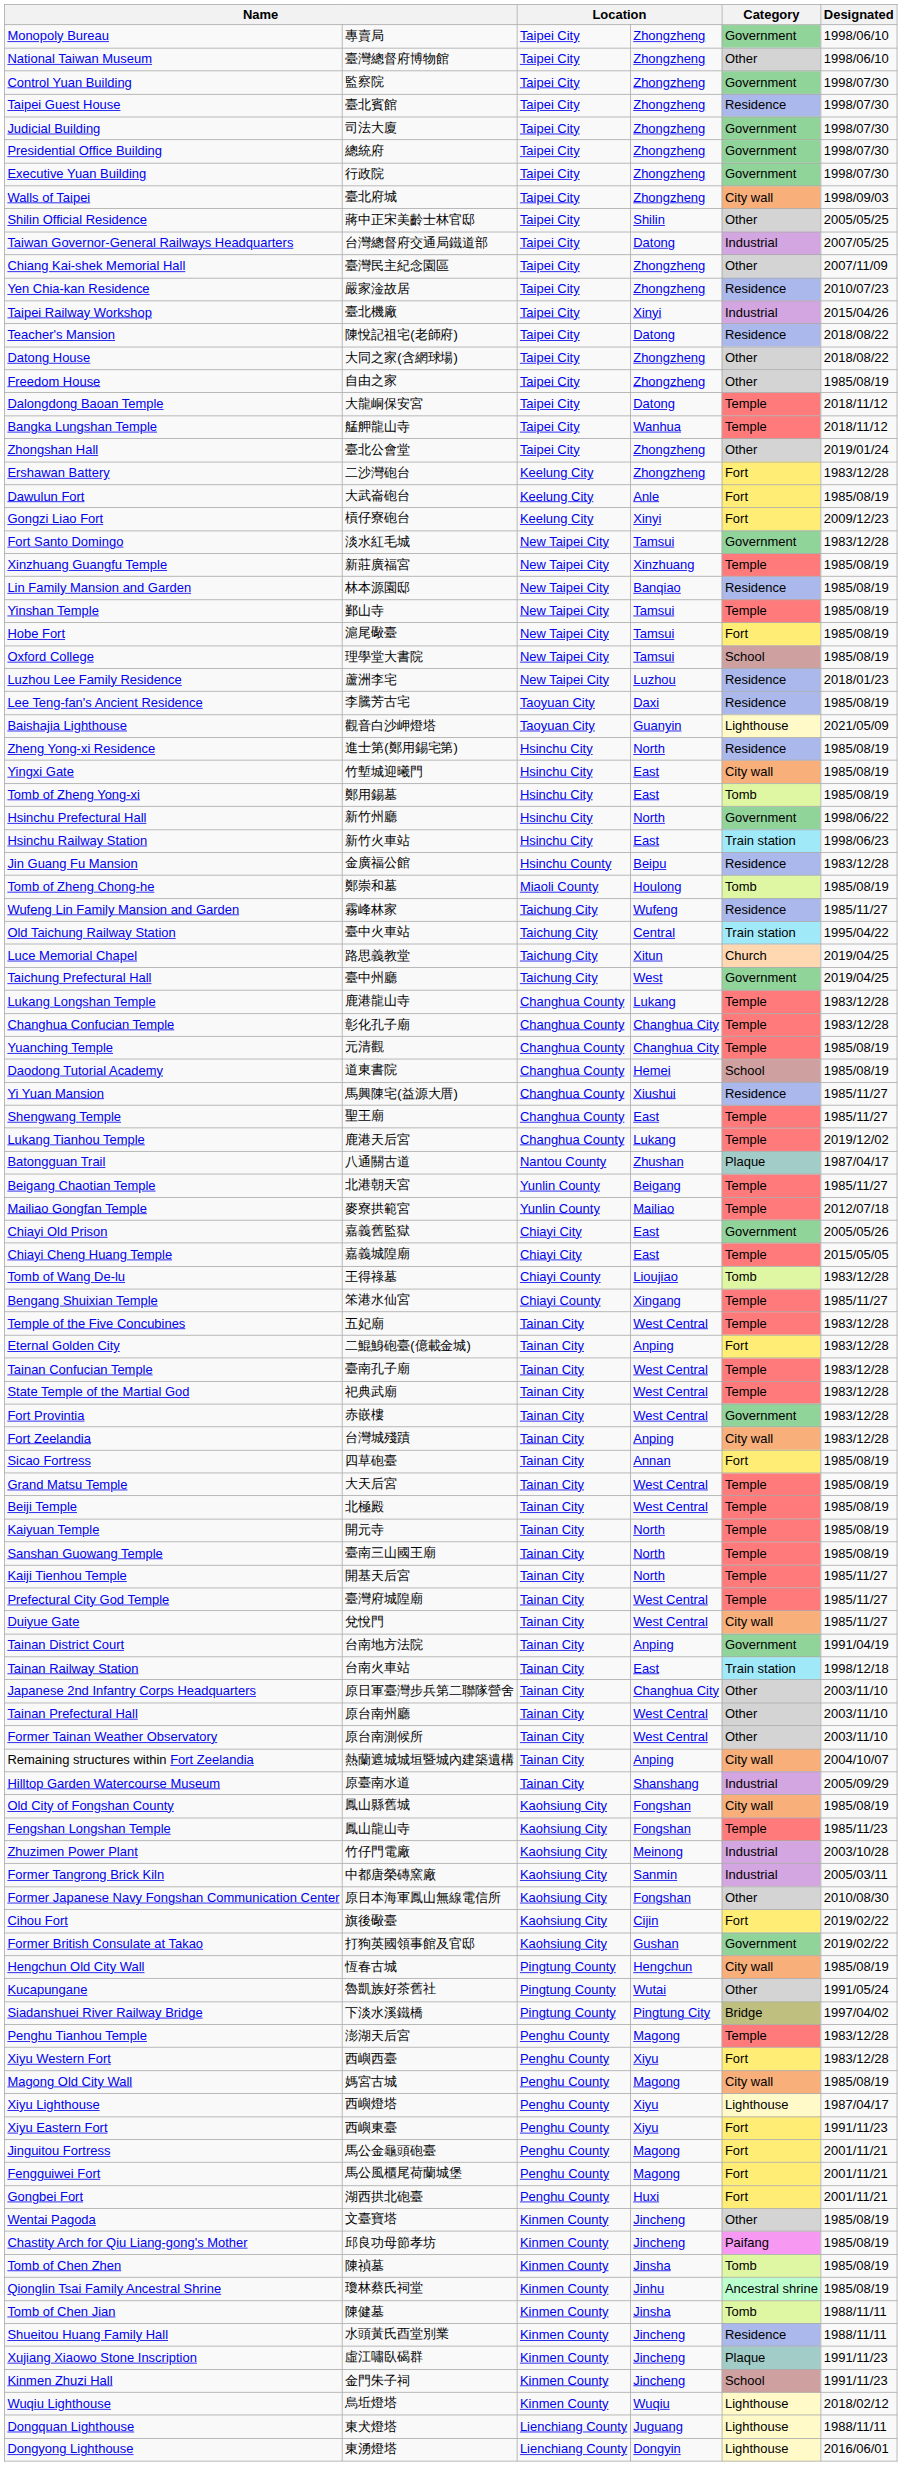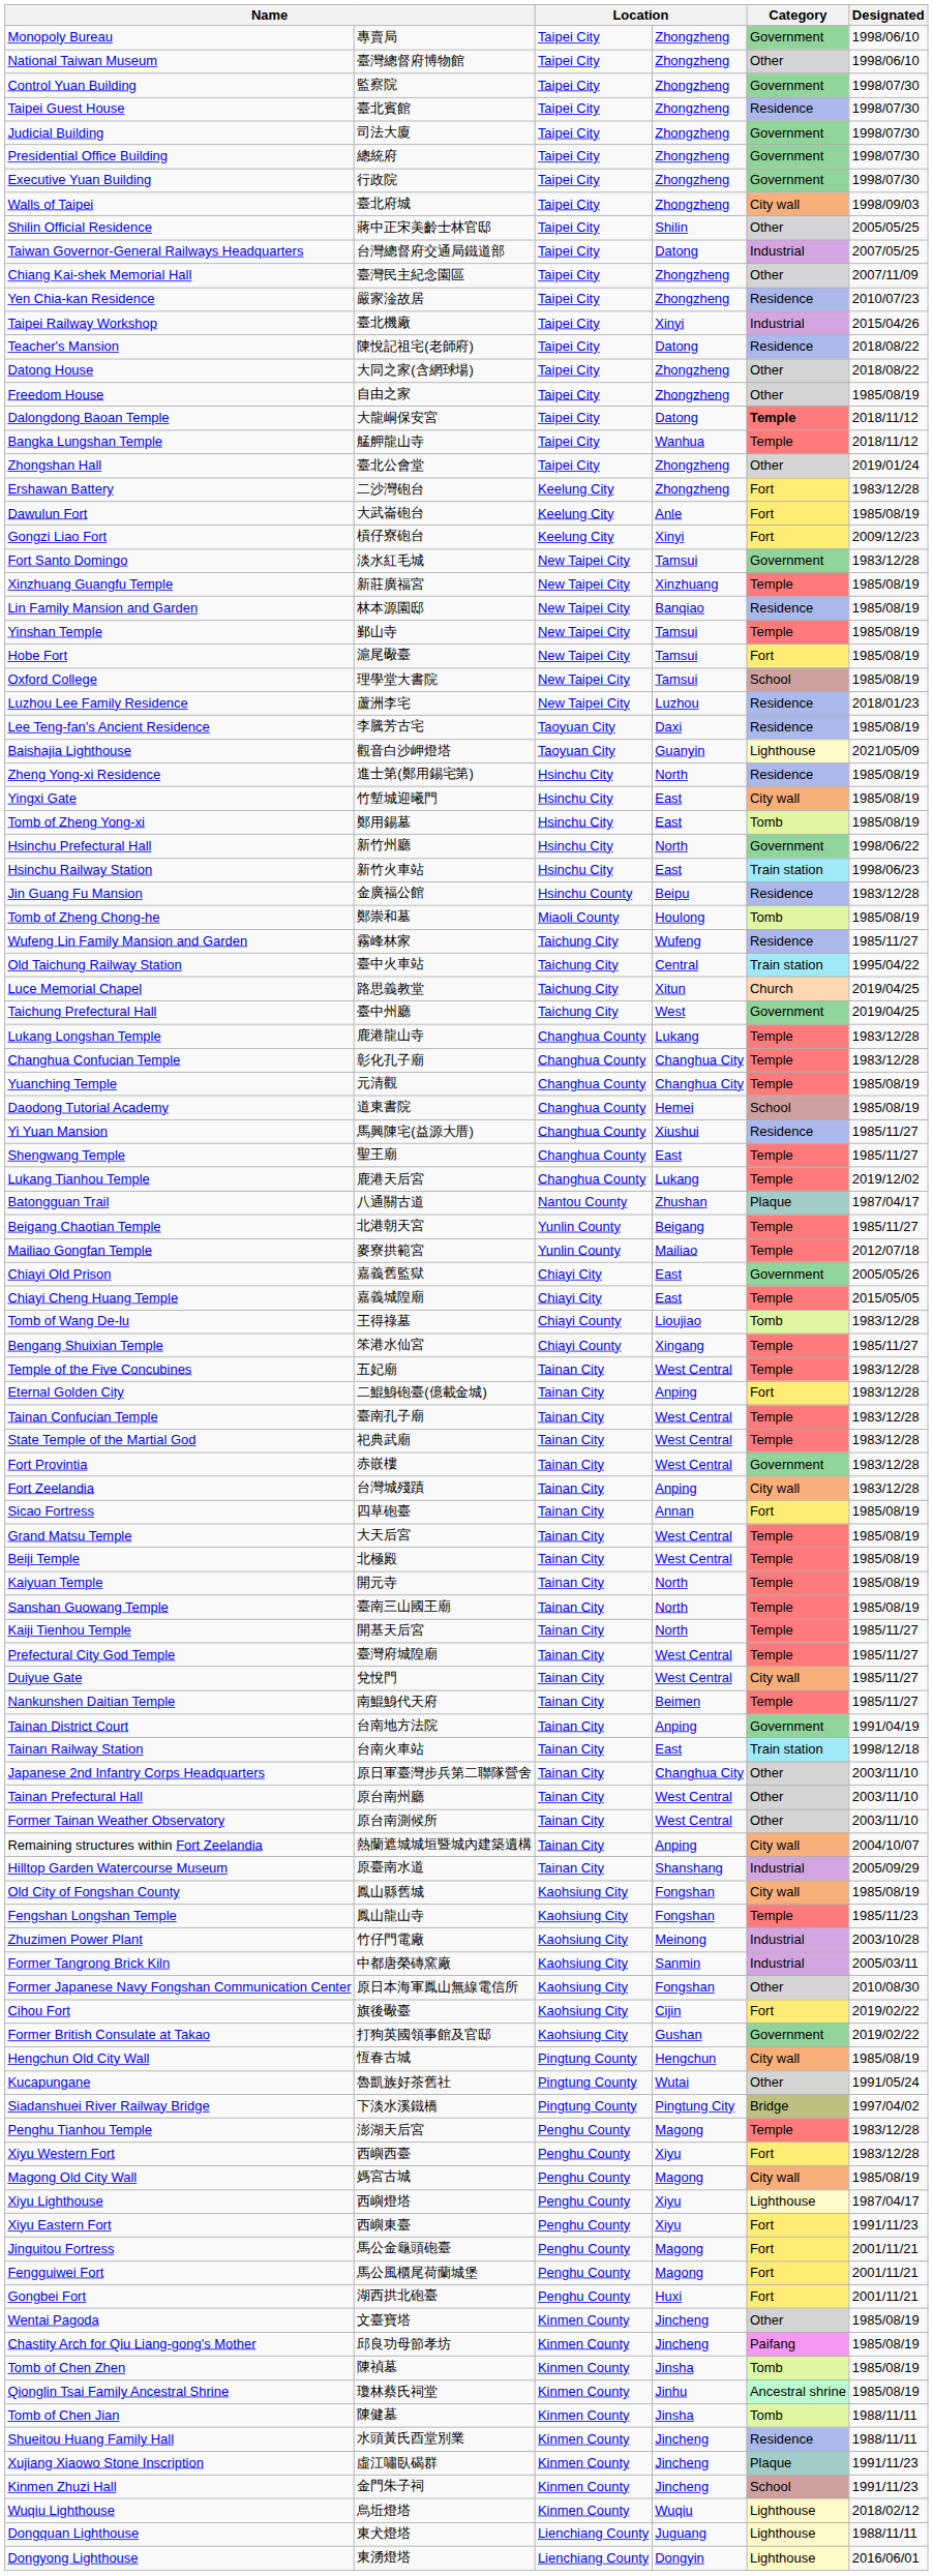Dalongdong Baoan Temple | Category: normal -> bold
+ row: Nankunshen Daitian Temple | 南鯤鯓代天府 | Tainan City | Beimen | Temple | 1985/11/27
